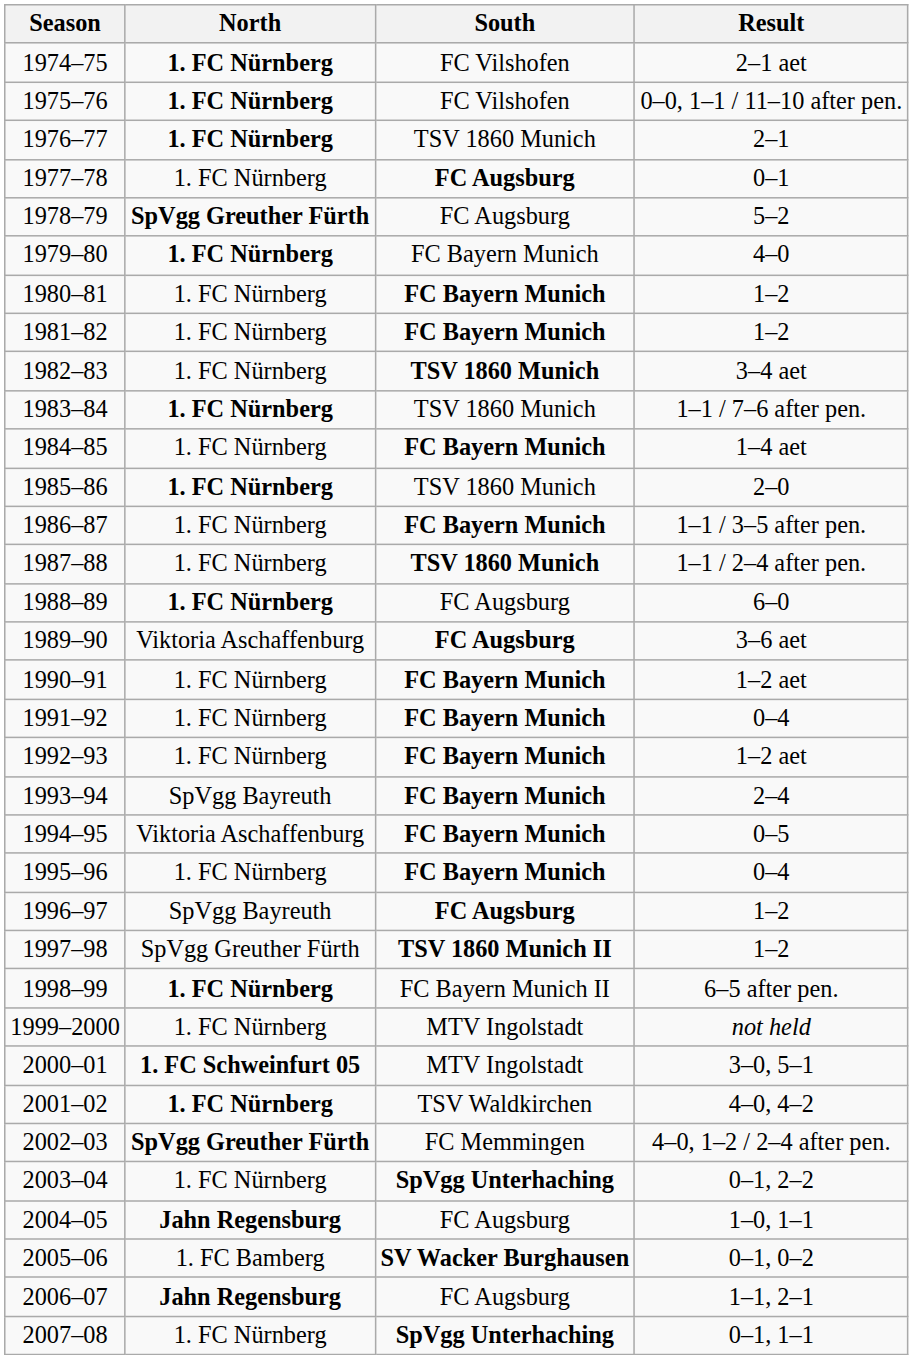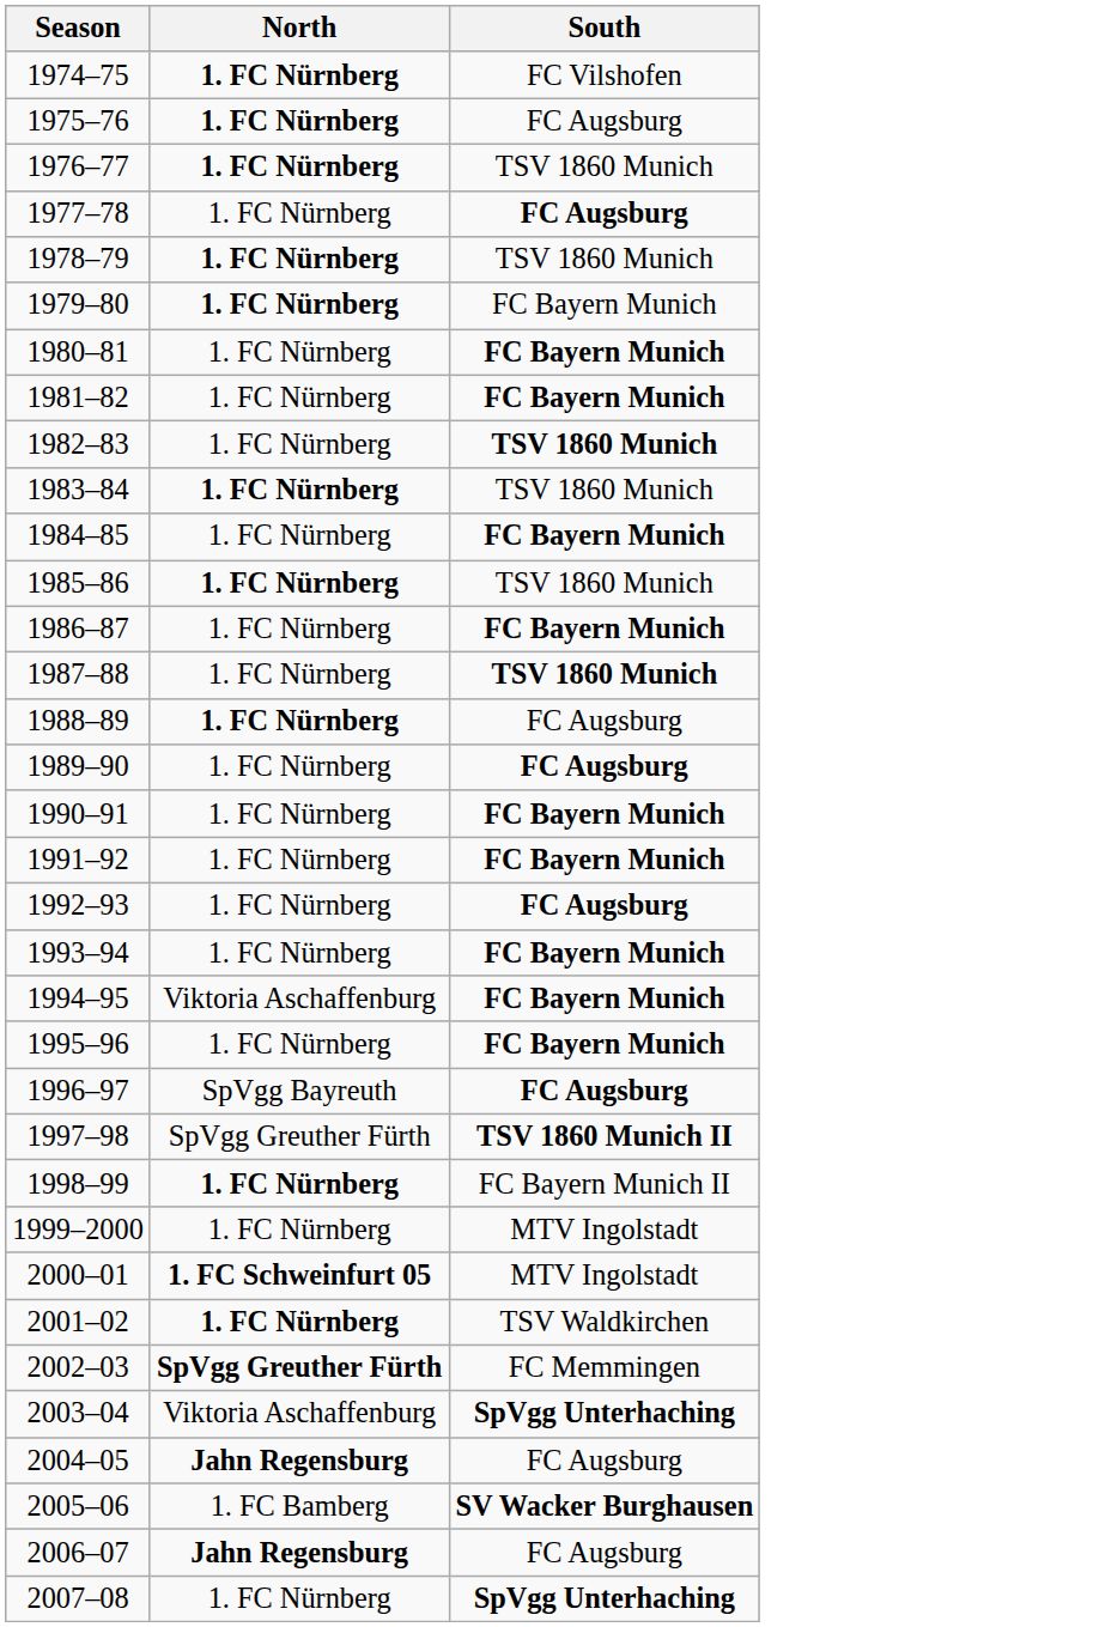- column: Result | 2–1 aet | 0–0, 1–1 / 11–10 after pen. | 2–1 | 0–1 | 5–2 | 4–0 | 1–2 | 1–2 | 3–4 aet | 1–1 / 7–6 after pen. | 1–4 aet | 2–0 | 1–1 / 3–5 after pen. | 1–1 / 2–4 after pen. | 6–0 | 3–6 aet | 1–2 aet | 0–4 | 1–2 aet | 2–4 | 0–5 | 0–4 | 1–2 | 1–2 | 6–5 after pen. | not held | 3–0, 5–1 | 4–0, 4–2 | 4–0, 1–2 / 2–4 after pen. | 0–1, 2–2 | 1–0, 1–1 | 0–1, 0–2 | 1–1, 2–1 | 0–1, 1–1
1975–76 | South: FC Vilshofen -> FC Augsburg
1978–79 | North: SpVgg Greuther Fürth -> 1. FC Nürnberg
1978–79 | South: FC Augsburg -> TSV 1860 Munich
1989–90 | North: Viktoria Aschaffenburg -> 1. FC Nürnberg
1992–93 | South: FC Bayern Munich -> FC Augsburg
1993–94 | North: SpVgg Bayreuth -> 1. FC Nürnberg
2003–04 | North: 1. FC Nürnberg -> Viktoria Aschaffenburg
